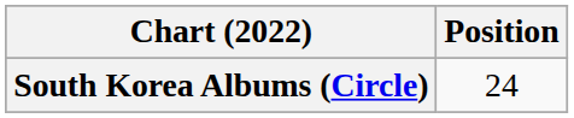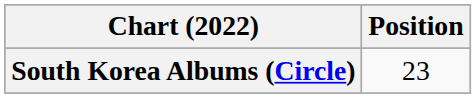South Korea Albums (Circle) | Position: 24 -> 23
